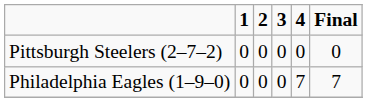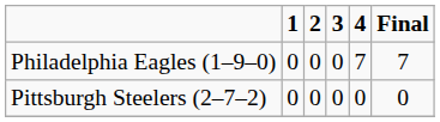rows swapped: Pittsburgh Steelers (2–7–2) <-> Philadelphia Eagles (1–9–0)
